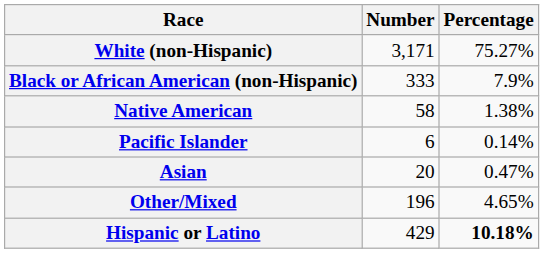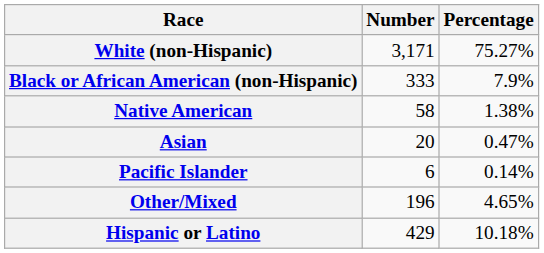rows swapped: Asian <-> Pacific Islander
Hispanic or Latino | Percentage: bold -> normal
